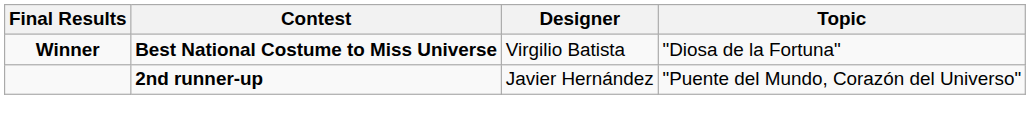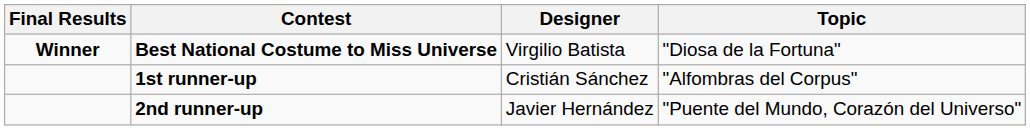+ row: 1st runner-up | Cristián Sánchez | "Alfombras del Corpus"
